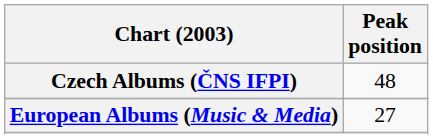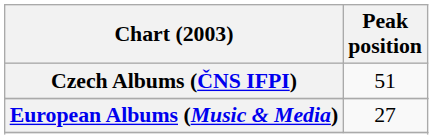Czech Albums (ČNS IFPI) | Peak position: 48 -> 51
